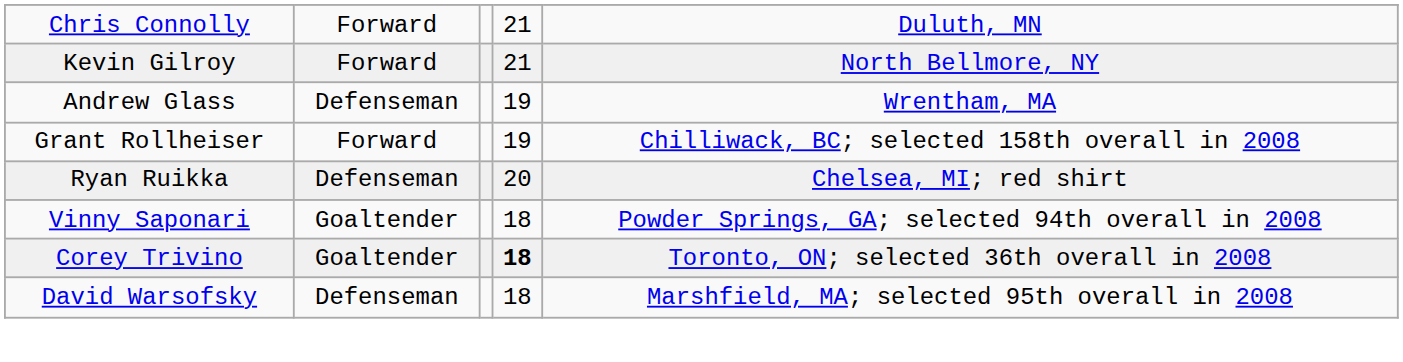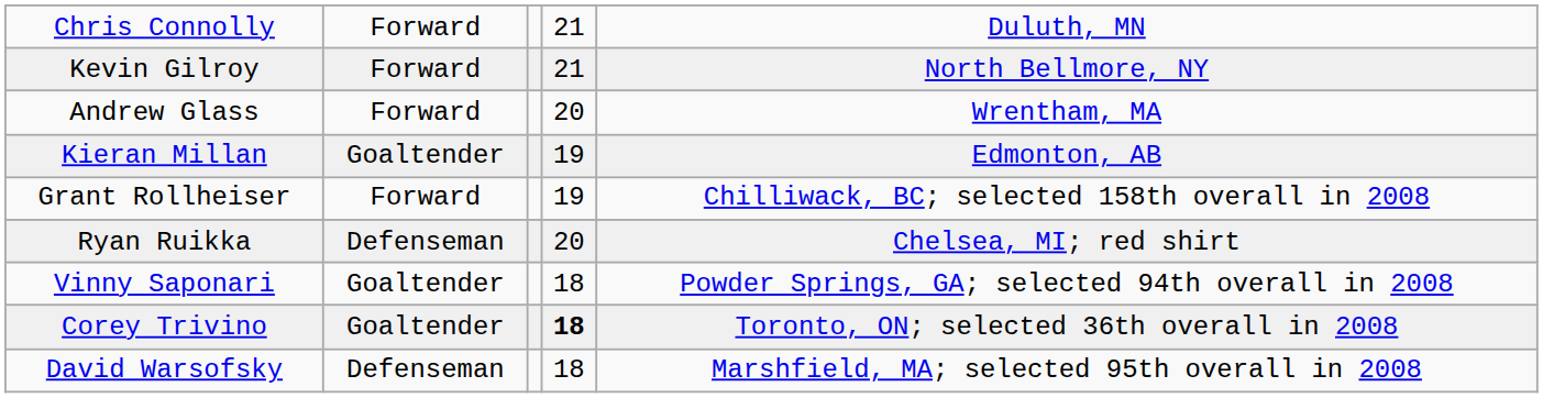Andrew Glass | column 2: Defenseman -> Forward
Andrew Glass | column 4: 19 -> 20
+ row: Kieran Millan | Goaltender | 19 | Edmonton, AB
